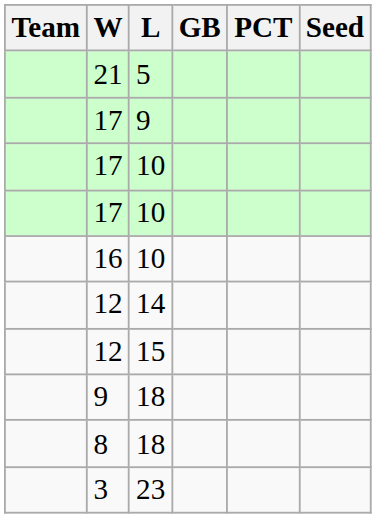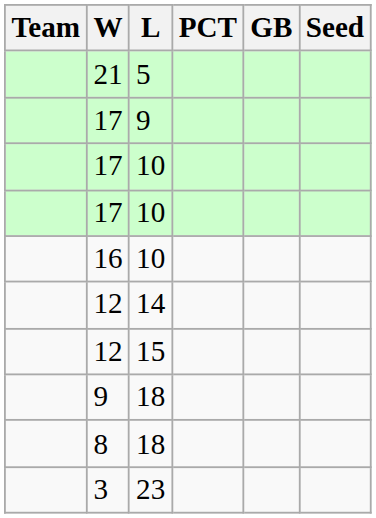columns swapped: PCT <-> GB
